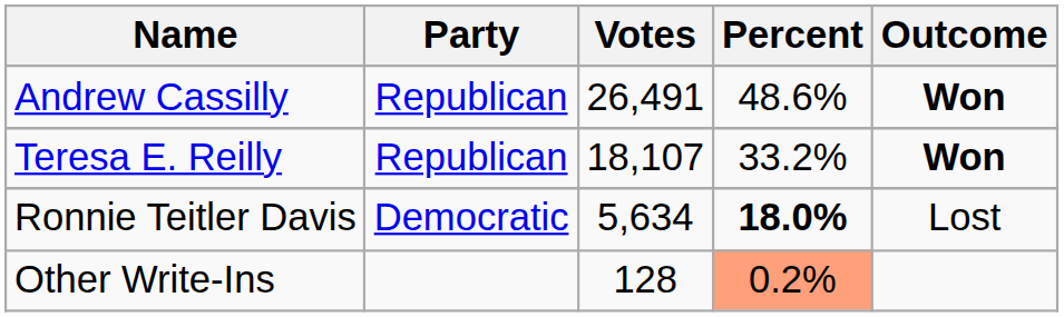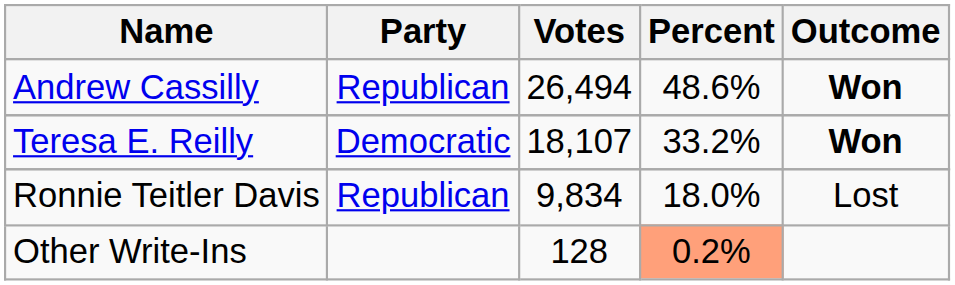Andrew Cassilly | Votes: 26,491 -> 26,494
Teresa E. Reilly | Party: Republican -> Democratic
Ronnie Teitler Davis | Party: Democratic -> Republican
Ronnie Teitler Davis | Votes: 5,634 -> 9,834
Ronnie Teitler Davis | Percent: bold -> normal
